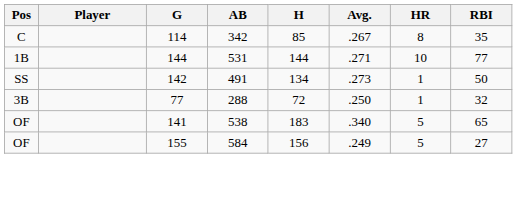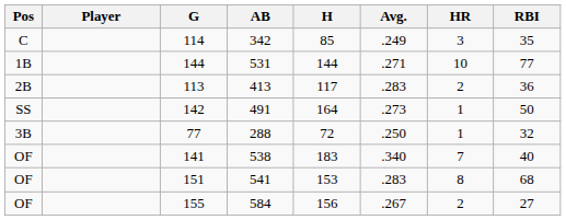114 | Avg.: .267 -> .249
114 | HR: 8 -> 3
+ row: 2B | 113 | 413 | 117 | .283 | 2 | 36
142 | H: 134 -> 164
141 | HR: 5 -> 7
141 | RBI: 65 -> 40
+ row: OF | 151 | 541 | 153 | .283 | 8 | 68
155 | Avg.: .249 -> .267
155 | HR: 5 -> 2
